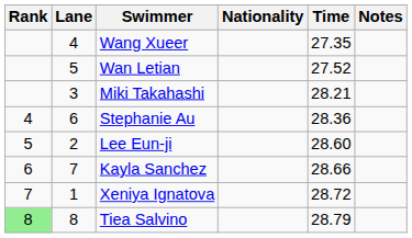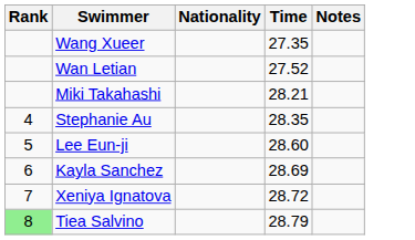- column: Lane | 4 | 5 | 3 | 6 | 2 | 7 | 1 | 8
Stephanie Au | Time: 28.36 -> 28.35
Kayla Sanchez | Time: 28.66 -> 28.69
